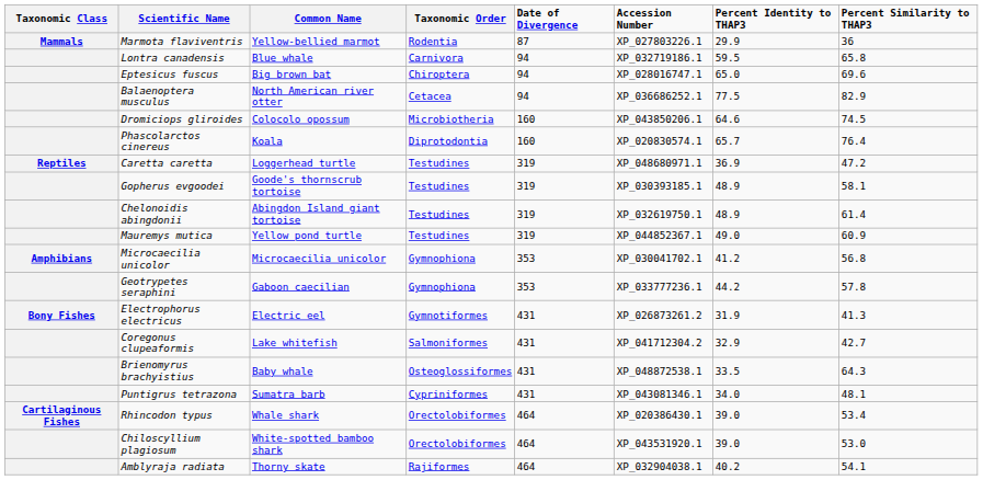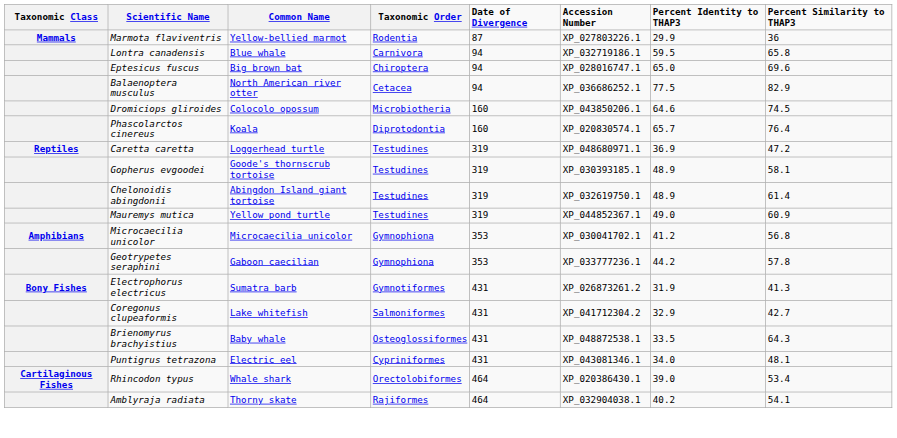Electrophorus electricus | Common Name: Electric eel -> Sumatra barb
Puntigrus tetrazona | Common Name: Sumatra barb -> Electric eel
- row: Chiloscyllium plagiosum | White-spotted bamboo shark | Orectolobiformes | 464 | XP_043531920.1 | 39.0 | 53.0
